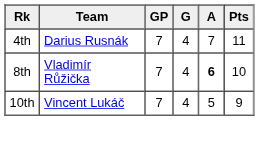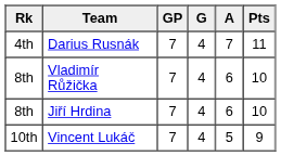Vladimír Růžička | A: bold -> normal
+ row: 8th | Jiří Hrdina | 7 | 4 | 6 | 10
